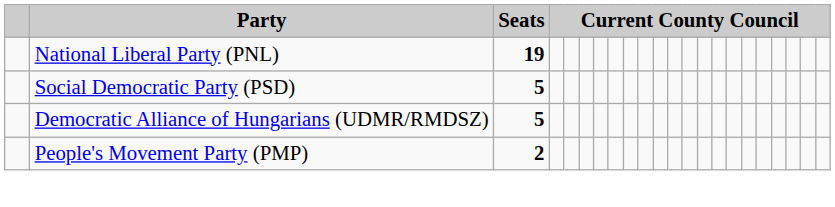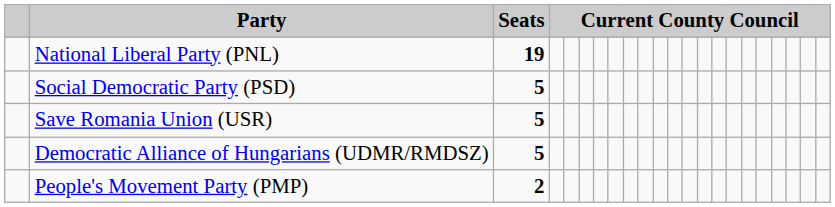+ row: Save Romania Union (USR) | 5
